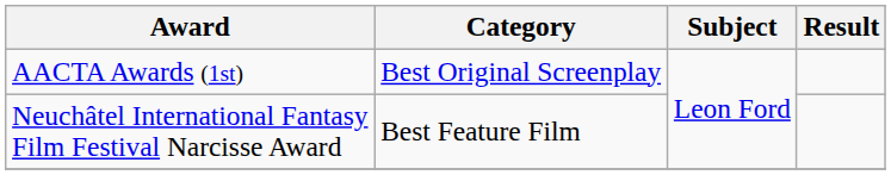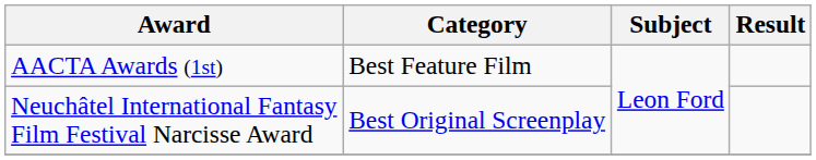AACTA Awards (1st) | Category: Best Original Screenplay -> Best Feature Film
Neuchâtel International Fantasy Film Festival Narcisse Award | Category: Best Feature Film -> Best Original Screenplay
